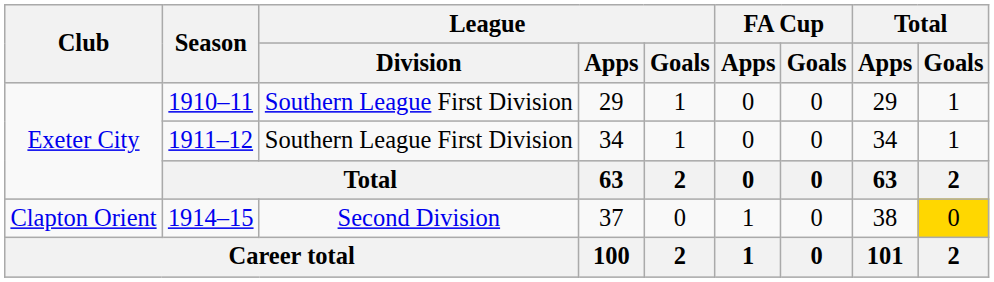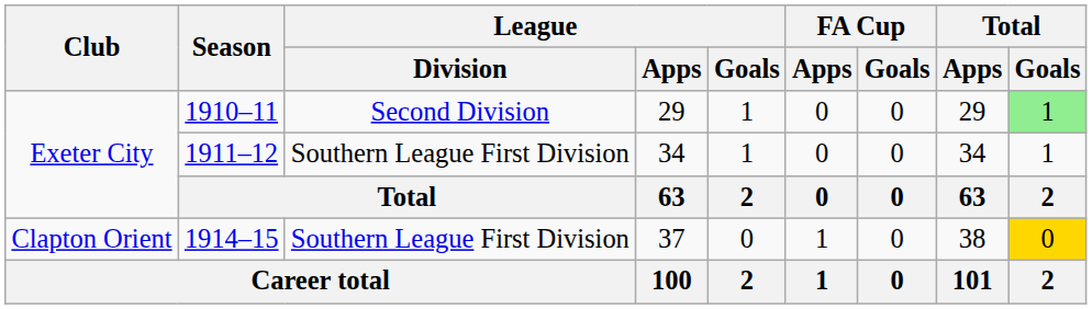1910–11 | League / Division: Southern League First Division -> Second Division
1910–11 | Total / Goals: no background -> lightgreen background
1914–15 | League / Division: Second Division -> Southern League First Division
